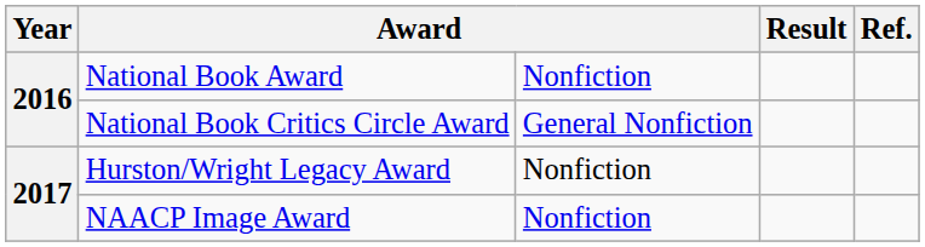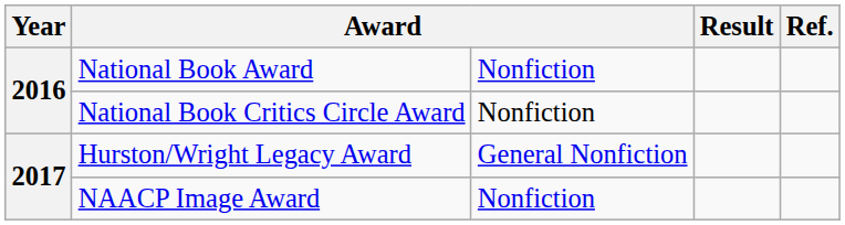National Book Critics Circle Award | column 3: General Nonfiction -> Nonfiction
Hurston/Wright Legacy Award | column 3: Nonfiction -> General Nonfiction
